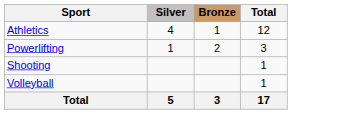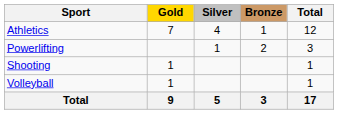+ column: Gold | 7 | 1 | 1 | 9
